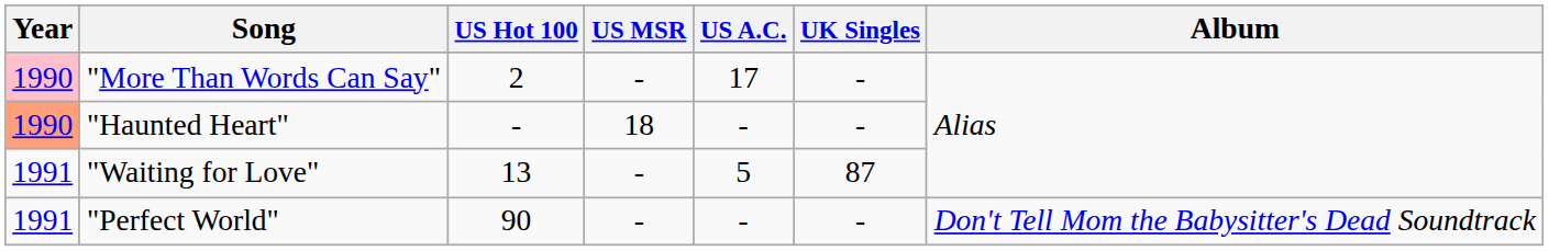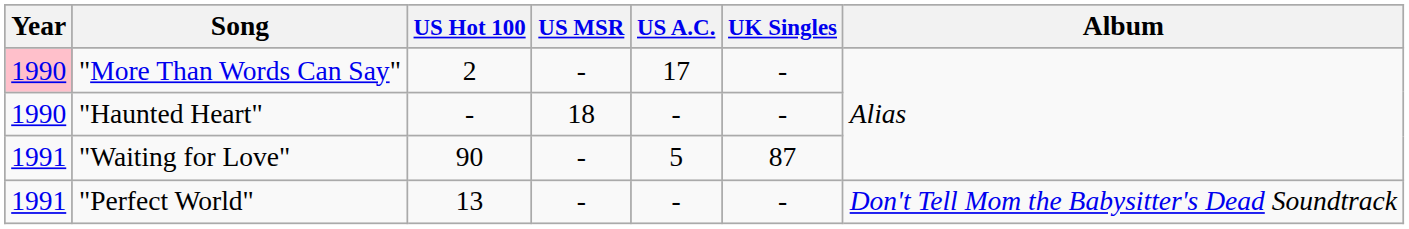"Haunted Heart" | Year: lightsalmon background -> no background
"Waiting for Love" | US Hot 100: 13 -> 90
"Perfect World" | US Hot 100: 90 -> 13
